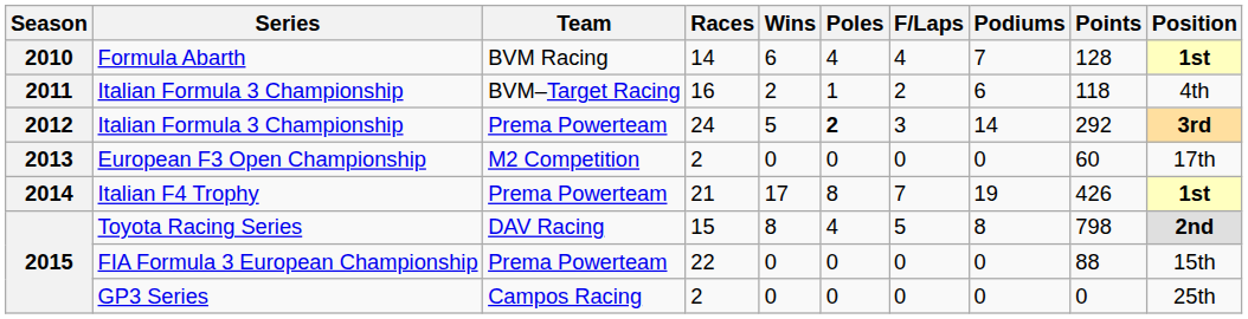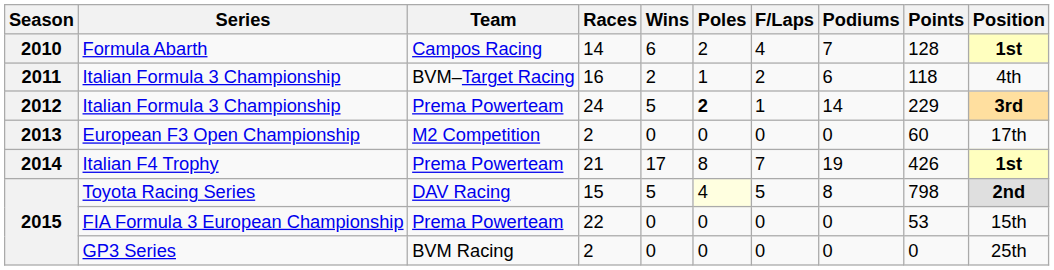Formula Abarth | Team: BVM Racing -> Campos Racing
Formula Abarth | Poles: 4 -> 2
Italian Formula 3 Championship / 24 | F/Laps: 3 -> 1
Italian Formula 3 Championship / 24 | Points: 292 -> 229
Toyota Racing Series | Wins: 8 -> 5
Toyota Racing Series | Poles: no background -> lightyellow background
FIA Formula 3 European Championship | Points: 88 -> 53
GP3 Series | Team: Campos Racing -> BVM Racing
